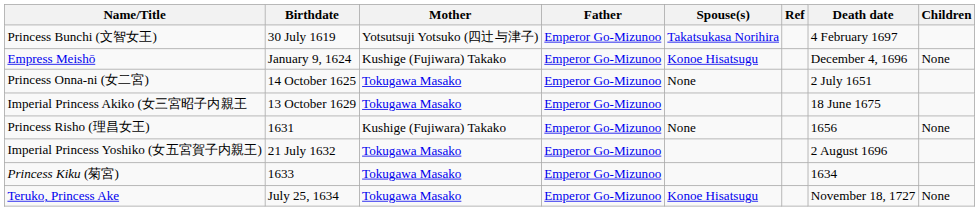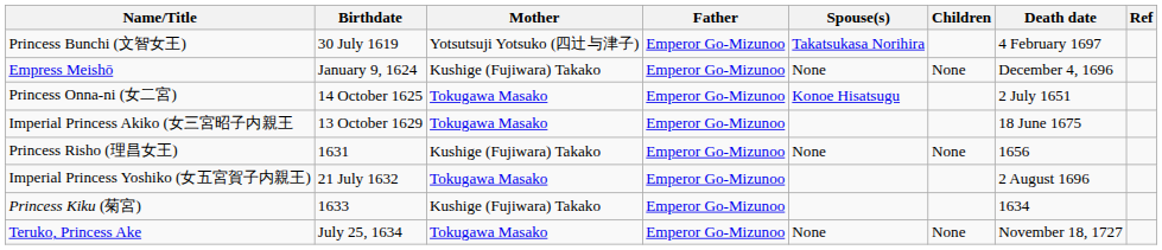columns swapped: Children <-> Ref
Empress Meishō | Spouse(s): Konoe Hisatsugu -> None
Princess Onna-ni (女二宮) | Spouse(s): None -> Konoe Hisatsugu
Princess Kiku (菊宮) | Mother: Tokugawa Masako -> Kushige (Fujiwara) Takako
Teruko, Princess Ake | Spouse(s): Konoe Hisatsugu -> None
